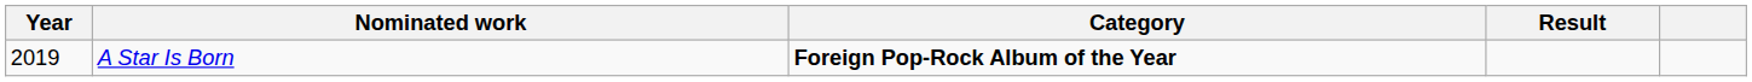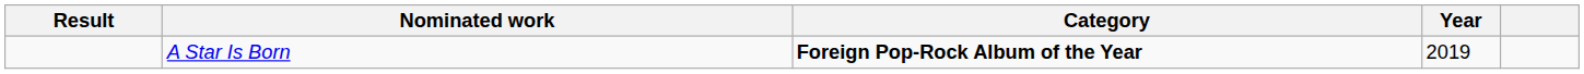columns swapped: Year <-> Result
